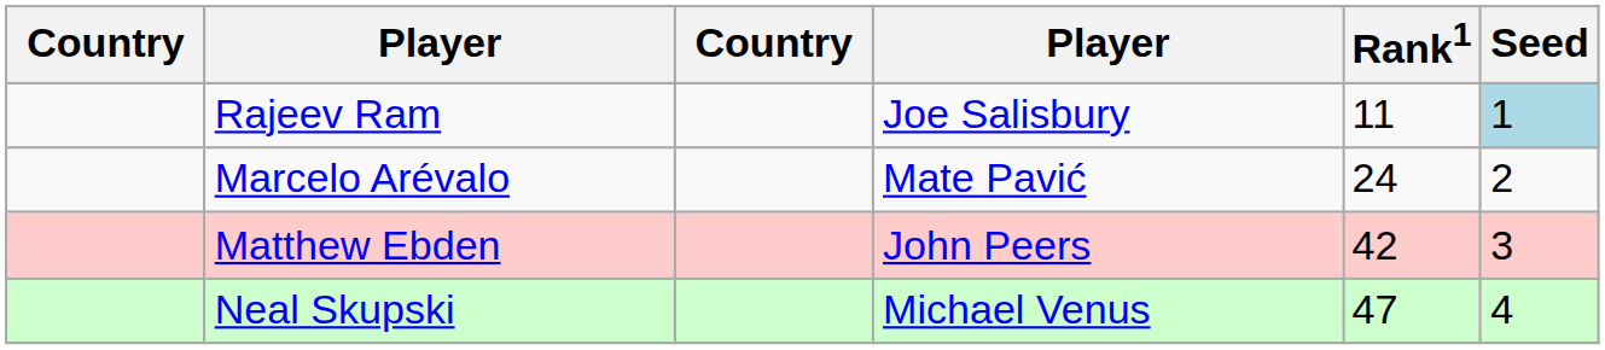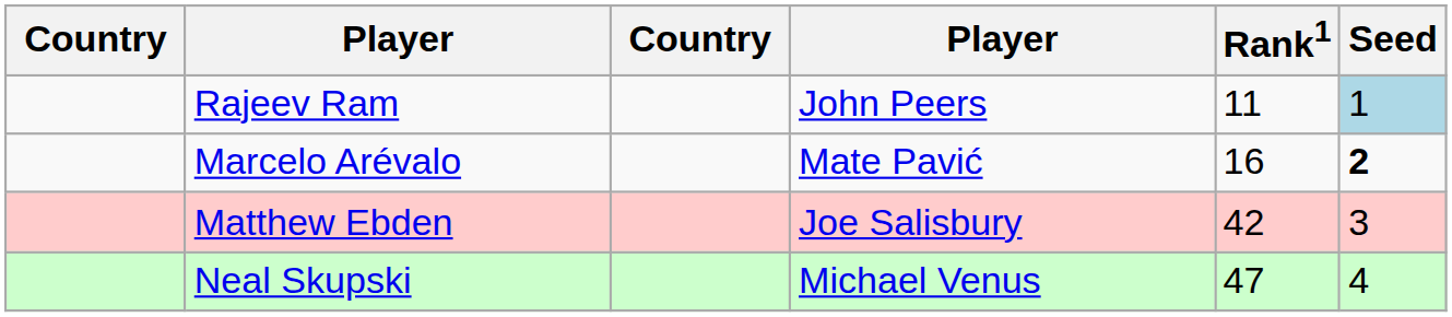Rajeev Ram | column 4: Joe Salisbury -> John Peers
Marcelo Arévalo | Rank1: 24 -> 16
Marcelo Arévalo | Seed: normal -> bold
Matthew Ebden | column 4: John Peers -> Joe Salisbury
